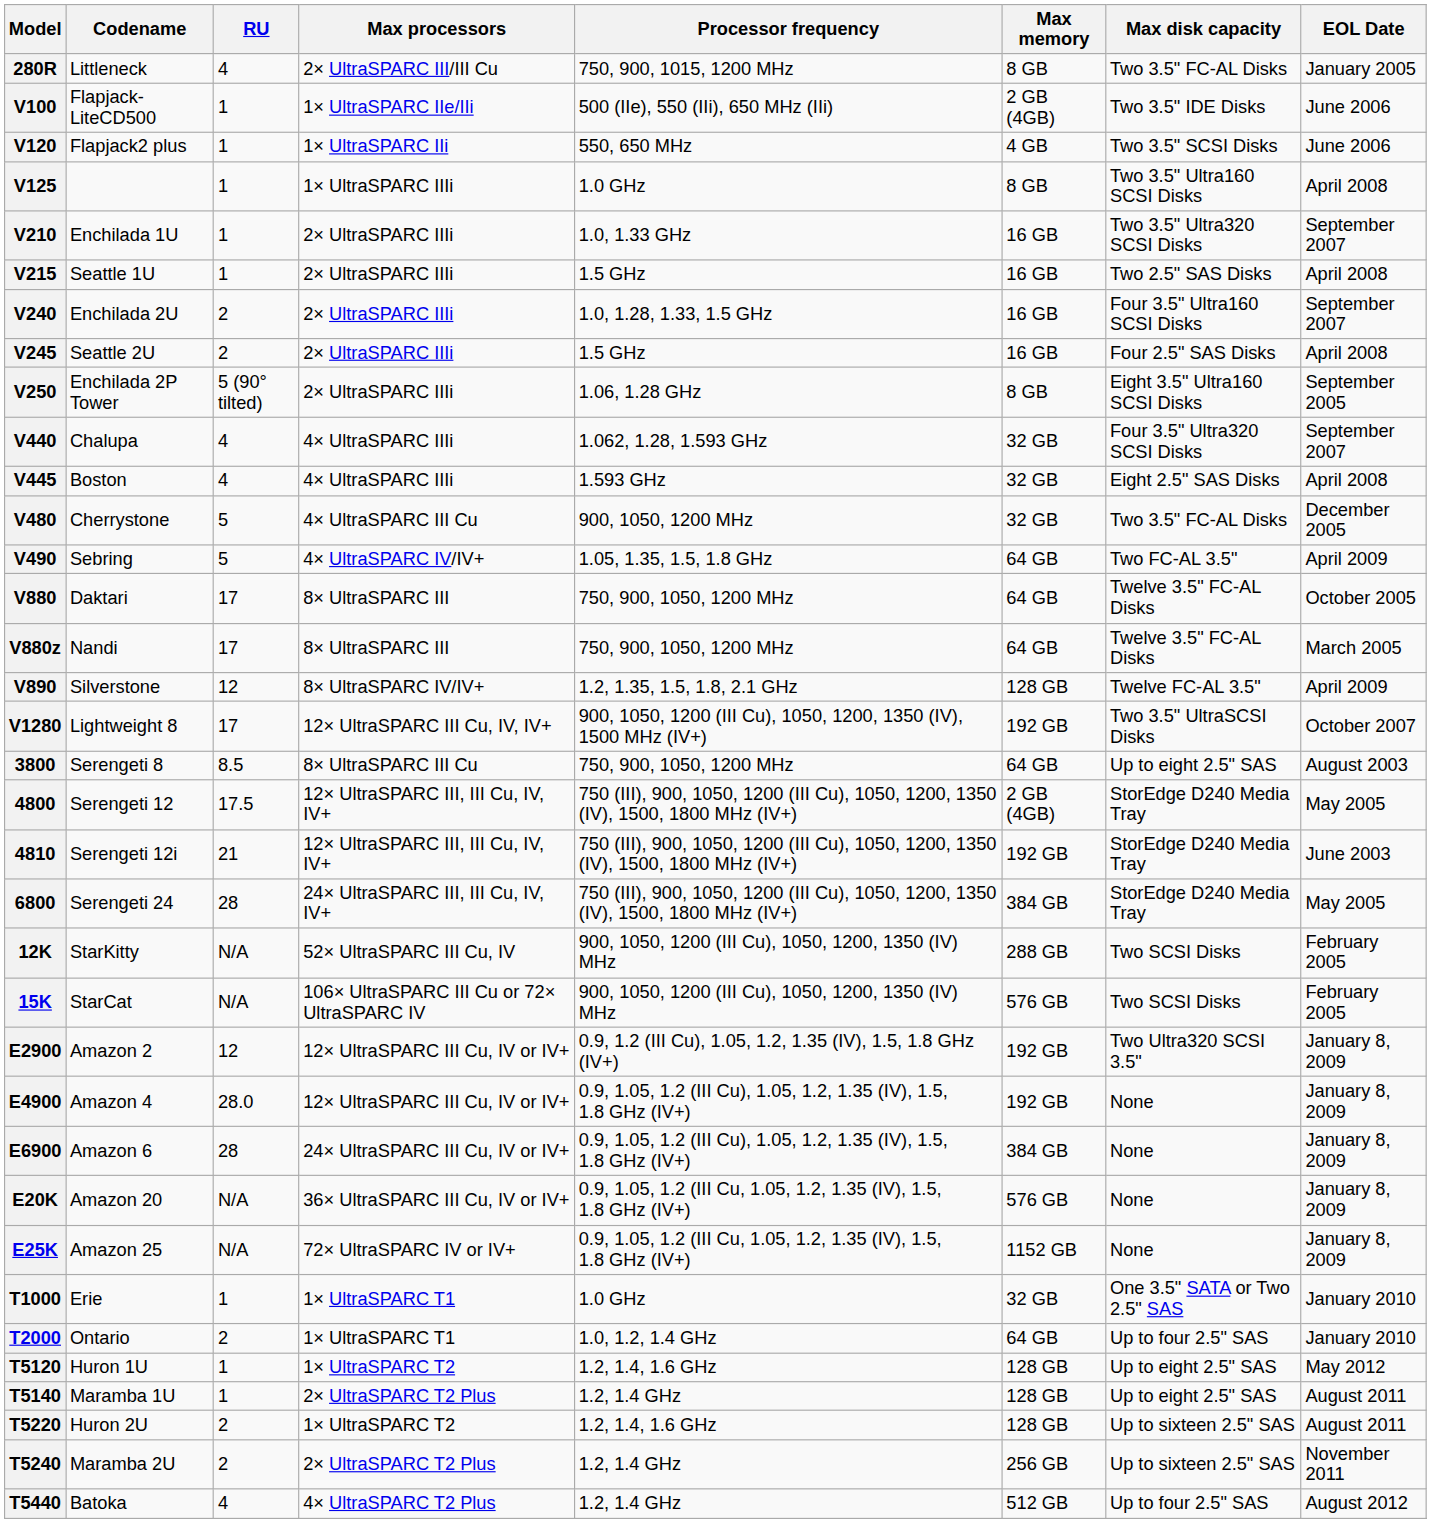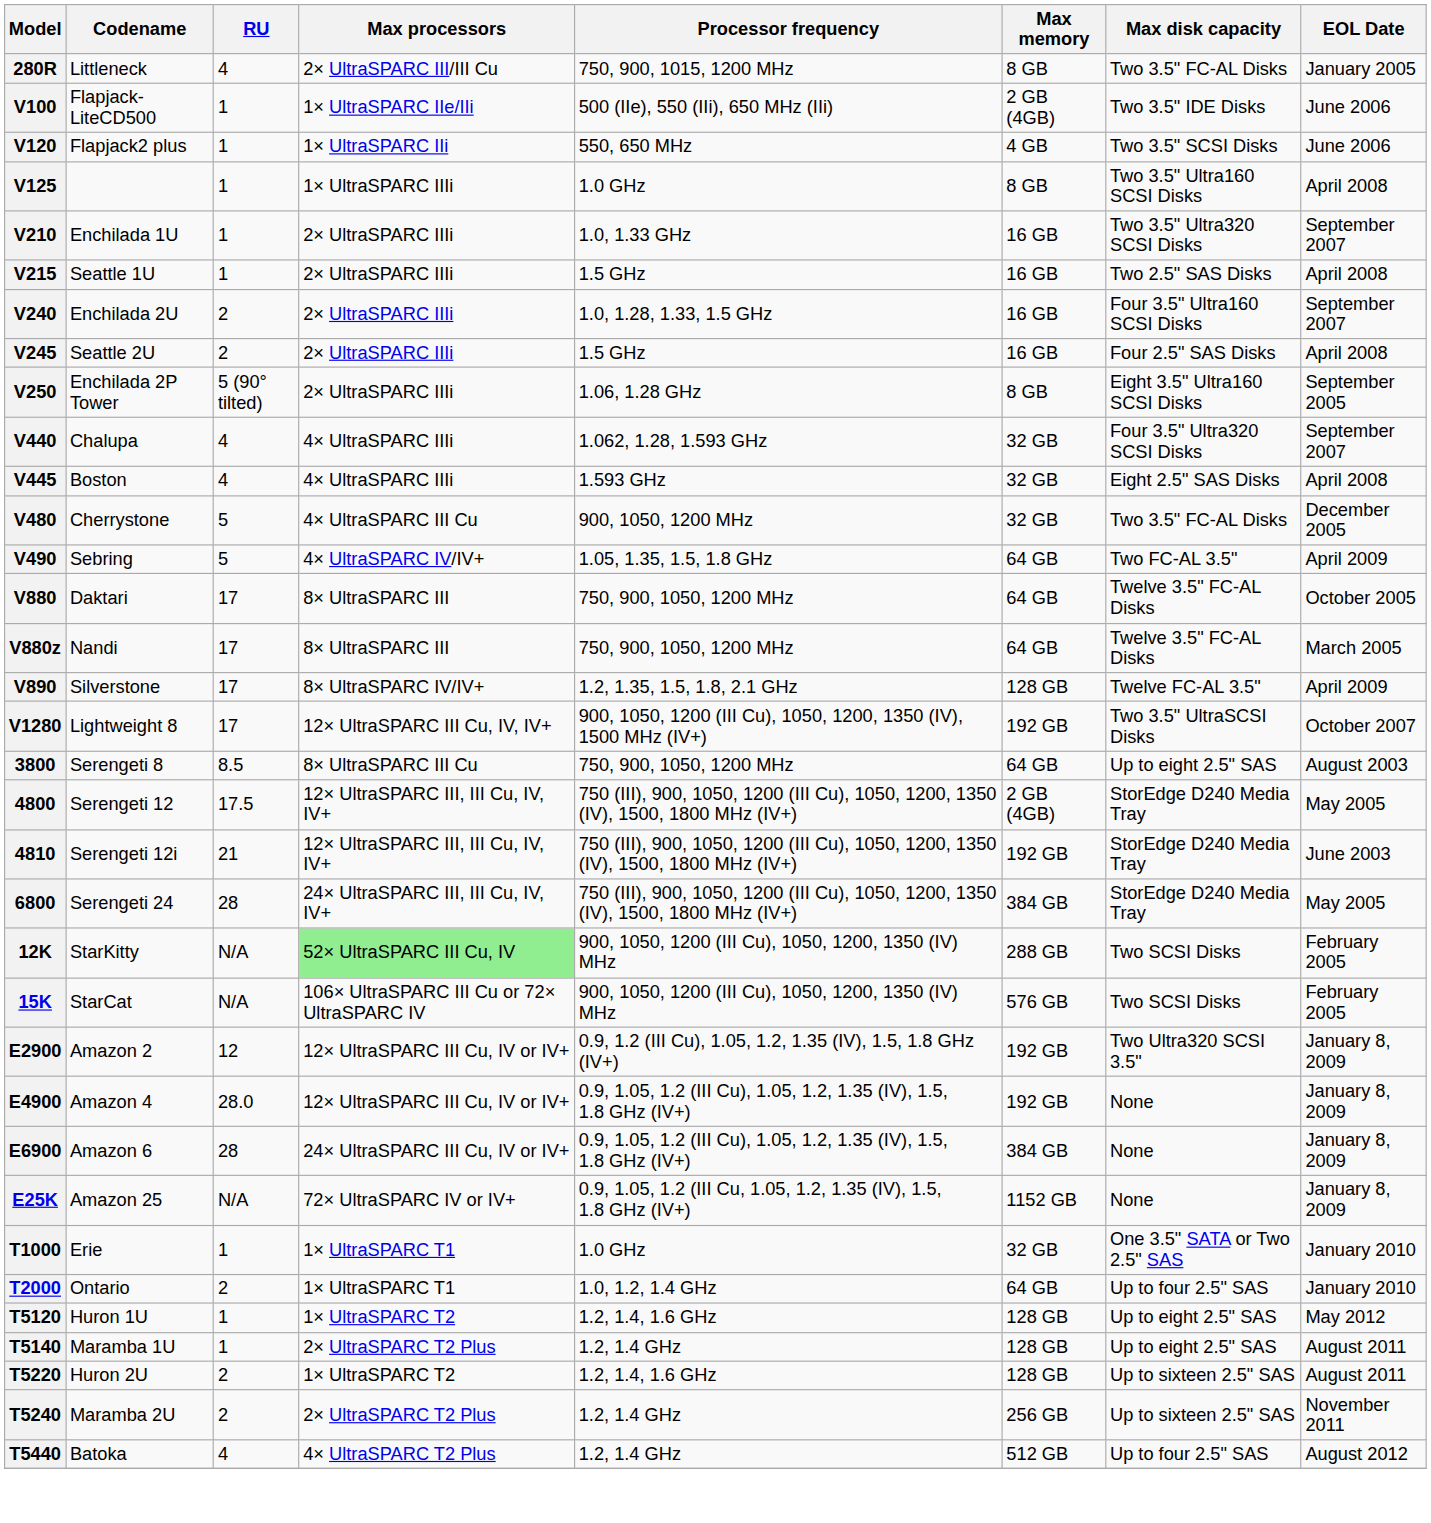V890 | RU: 12 -> 17
12K | Max processors: no background -> lightgreen background
- row: E20K | Amazon 20 | N/A | 36× UltraSPARC III Cu, IV or IV+ | 0.9, 1.05, 1.2 (III Cu, 1.05, 1.2, 1.35 (IV), 1.5, 1.8 GHz (IV+) | 576 GB | None | January 8, 2009
